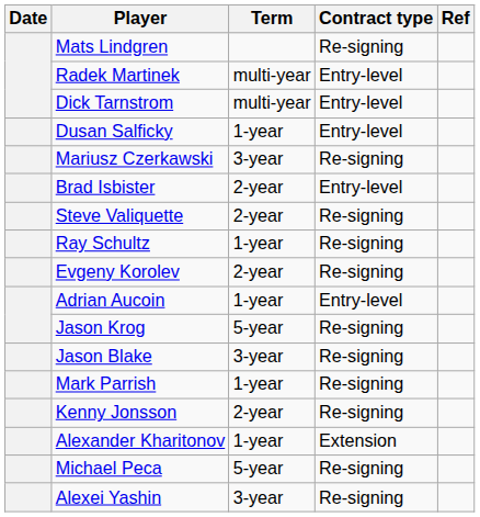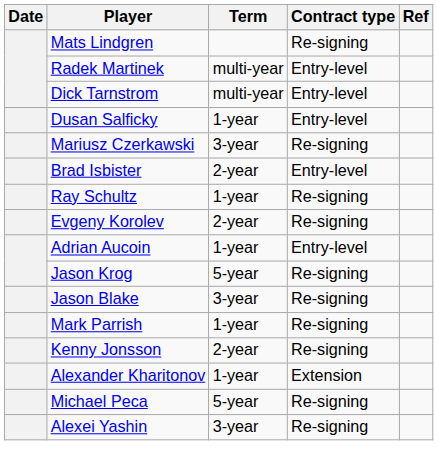- row: Steve Valiquette | 2-year | Re-signing
